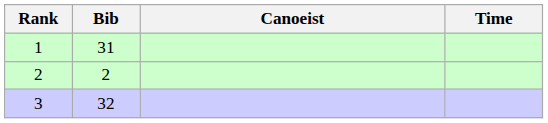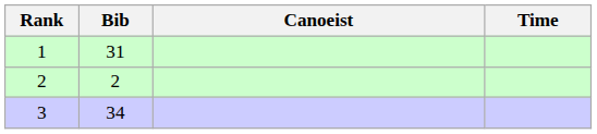3 | Bib: 32 -> 34
